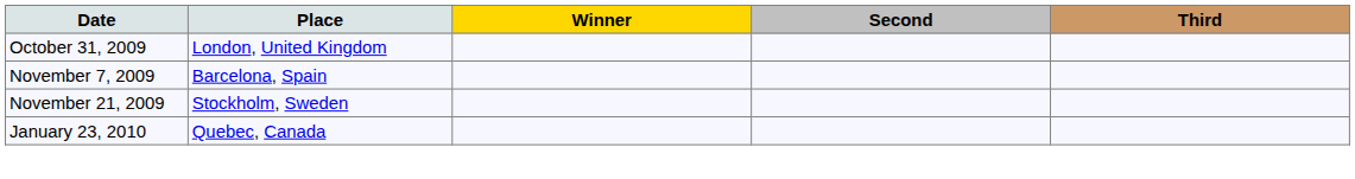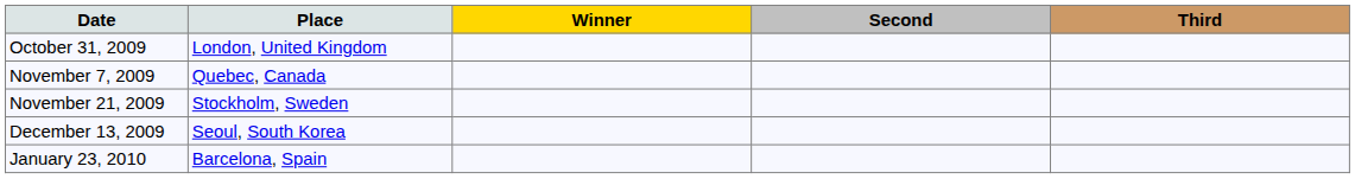November 7, 2009 | Place: Barcelona, Spain -> Quebec, Canada
+ row: December 13, 2009 | Seoul, South Korea
January 23, 2010 | Place: Quebec, Canada -> Barcelona, Spain
